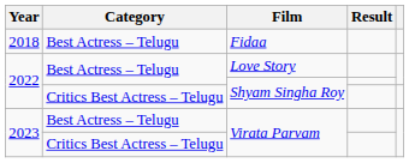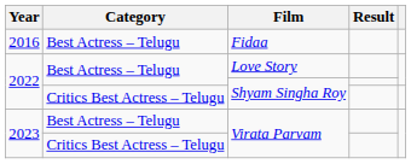Fidaa | Year: 2018 -> 2016
